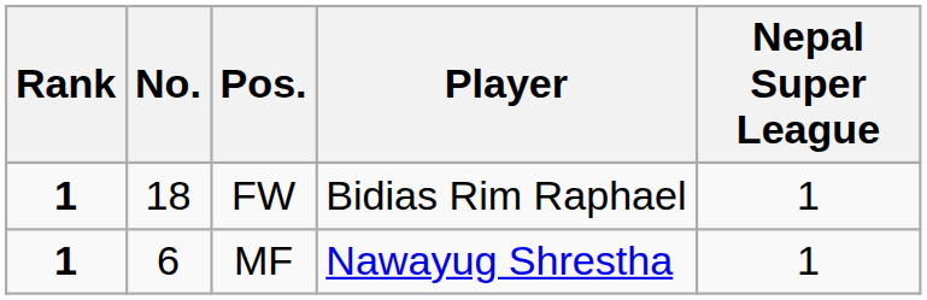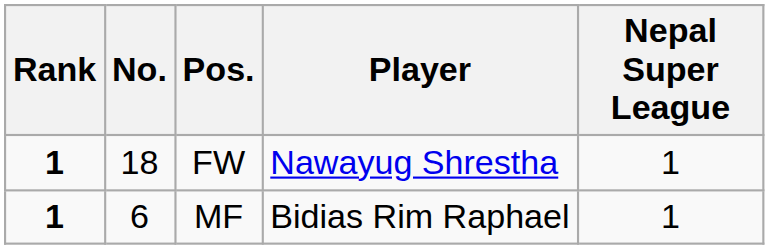FW | Player: Bidias Rim Raphael -> Nawayug Shrestha
MF | Player: Nawayug Shrestha -> Bidias Rim Raphael
